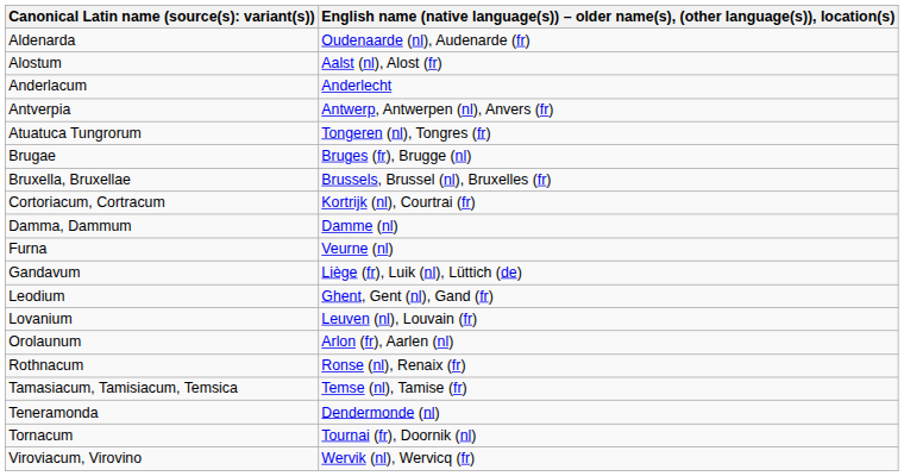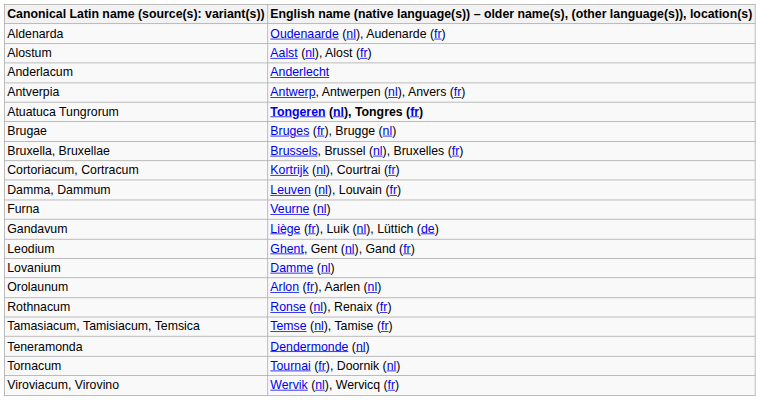Atuatuca Tungrorum | column 2: normal -> bold
Damma, Dammum | column 2: Damme (nl) -> Leuven (nl), Louvain (fr)
Lovanium | column 2: Leuven (nl), Louvain (fr) -> Damme (nl)
